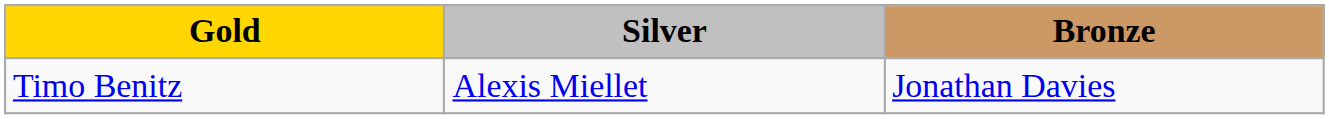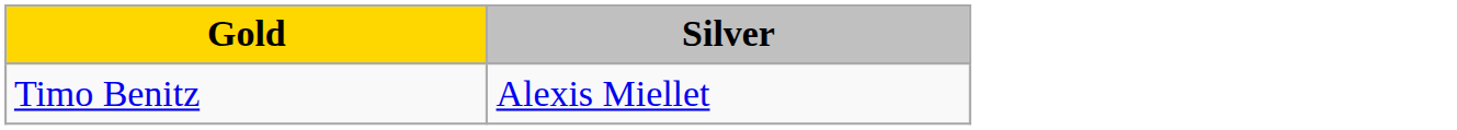- column: Bronze | Jonathan Davies
